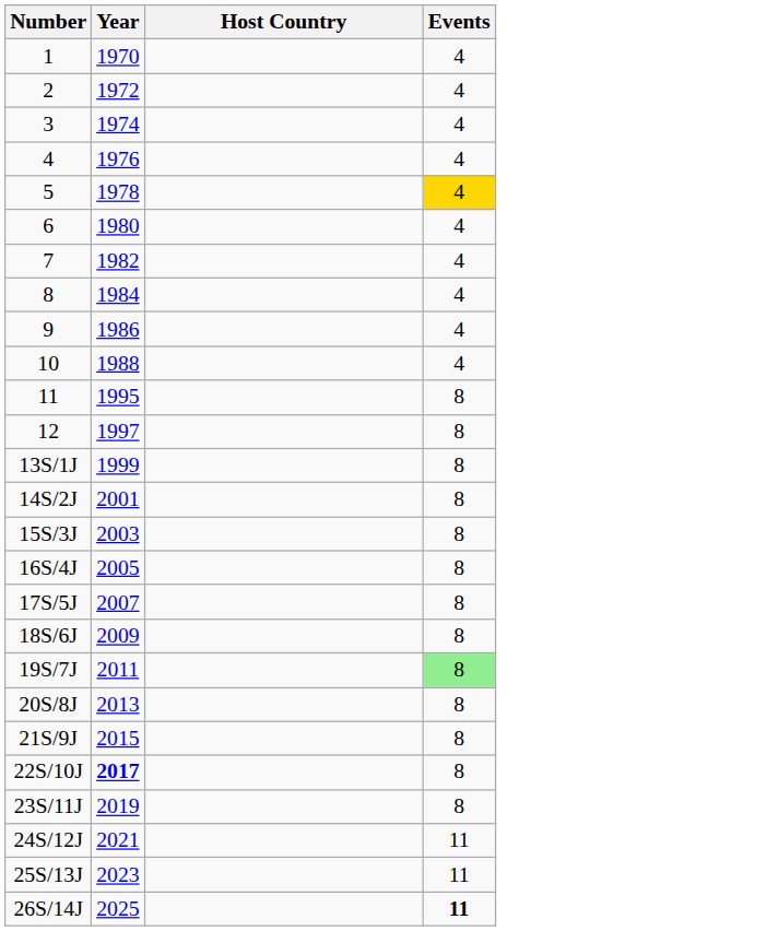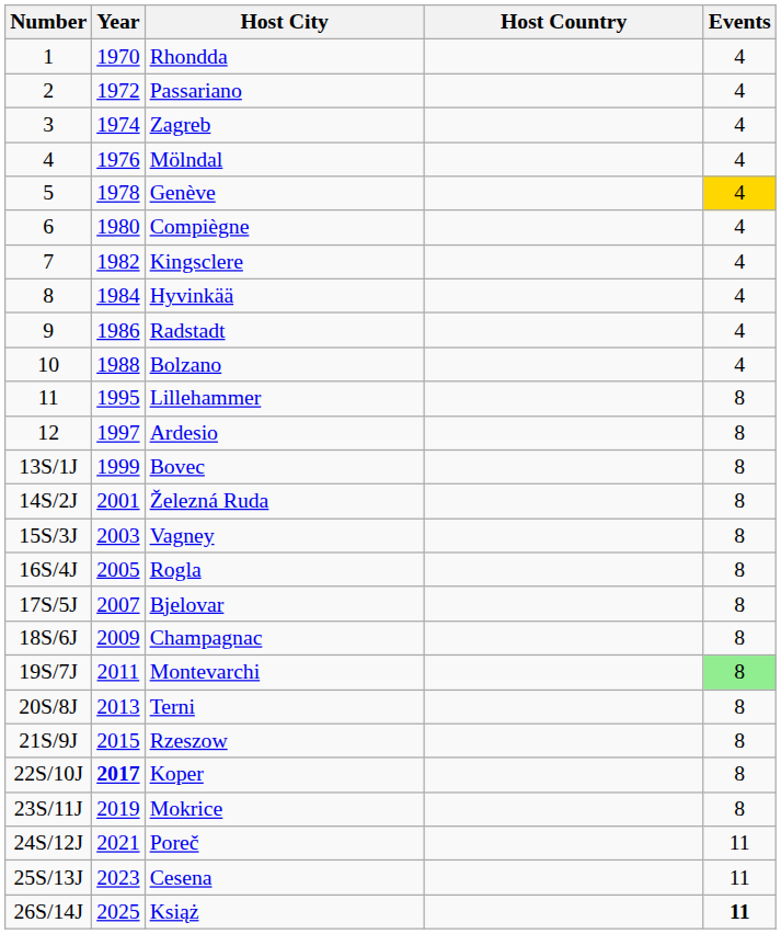+ column: Host City | Rhondda | Passariano | Zagreb | Mölndal | Genève | Compiègne | Kingsclere | Hyvinkää | Radstadt | Bolzano | Lillehammer | Ardesio | Bovec | Železná Ruda | Vagney | Rogla | Bjelovar | Champagnac | Montevarchi | Terni | Rzeszow | Koper | Mokrice | Poreč | Cesena | Książ
